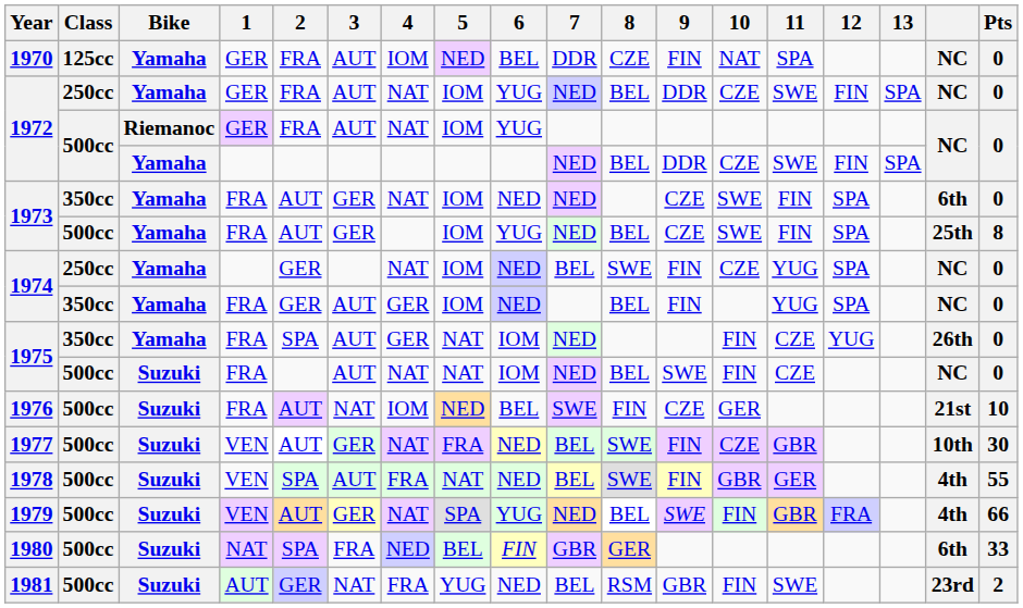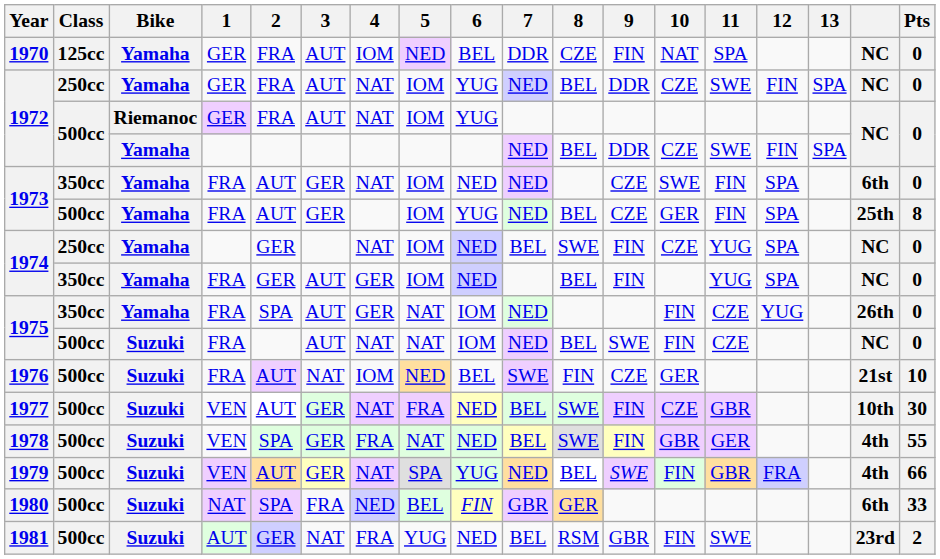1973 / 500cc | 10: SWE -> GER
1978 | 3: AUT -> GER
